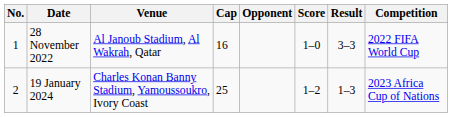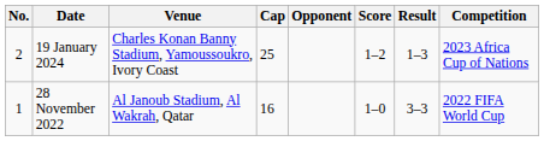rows swapped: 28 November 2022 <-> 19 January 2024
